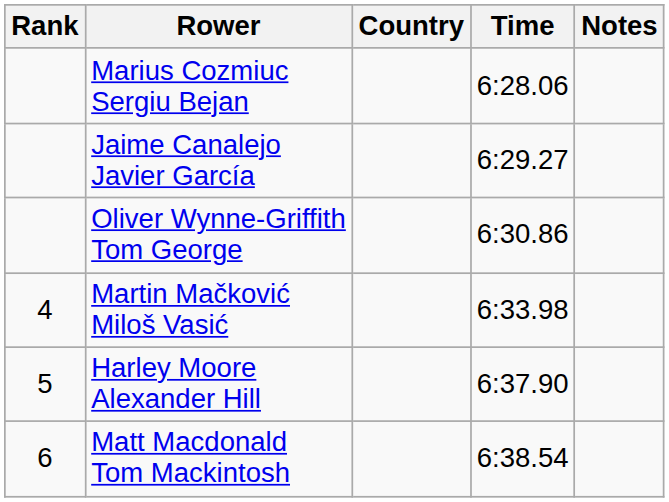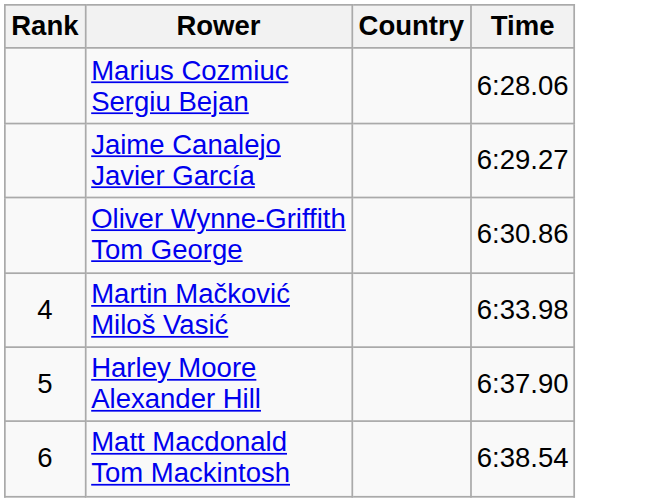- column: Notes
